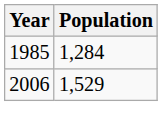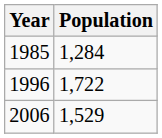+ row: 1996 | 1,722
